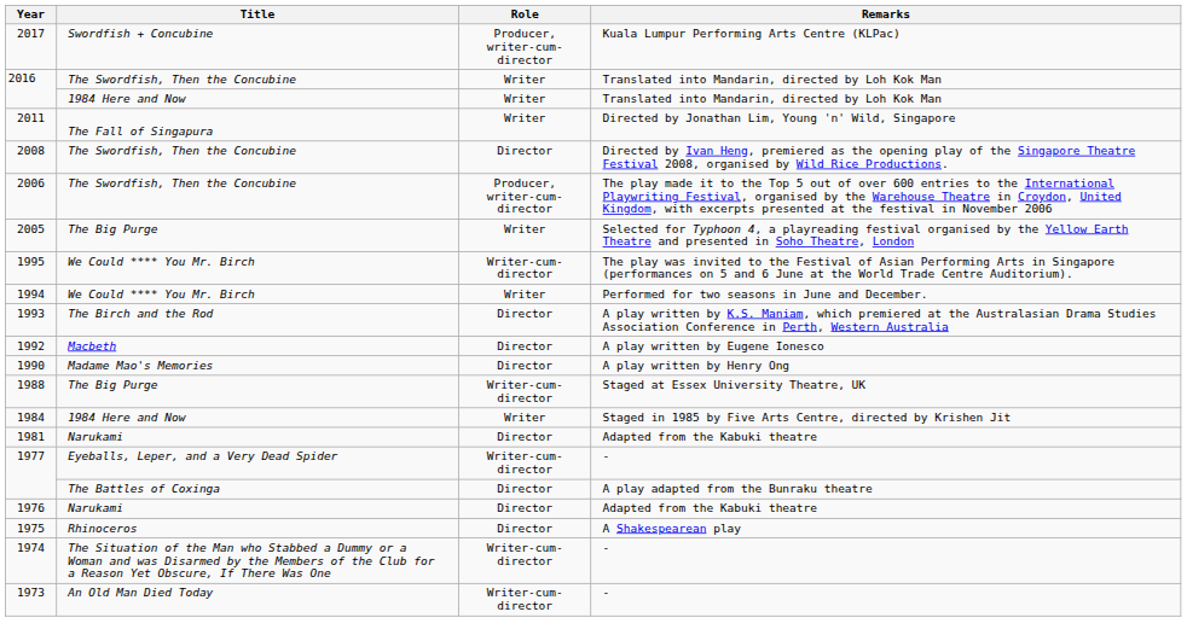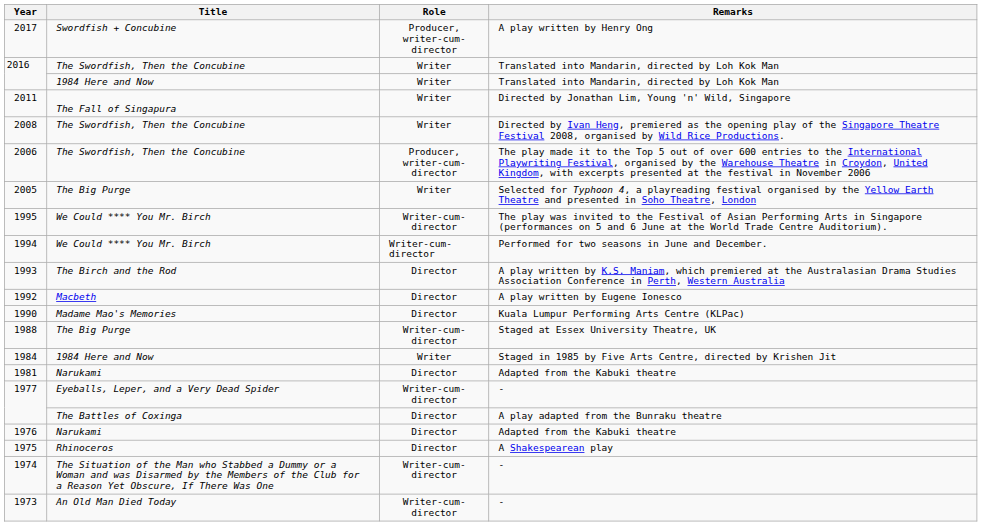2017 | Remarks: Kuala Lumpur Performing Arts Centre (KLPac) -> A play written by Henry Ong
2008 | Role: Director -> Writer
1994 | Role: Writer -> Writer-cum-director
1990 | Remarks: A play written by Henry Ong -> Kuala Lumpur Performing Arts Centre (KLPac)
